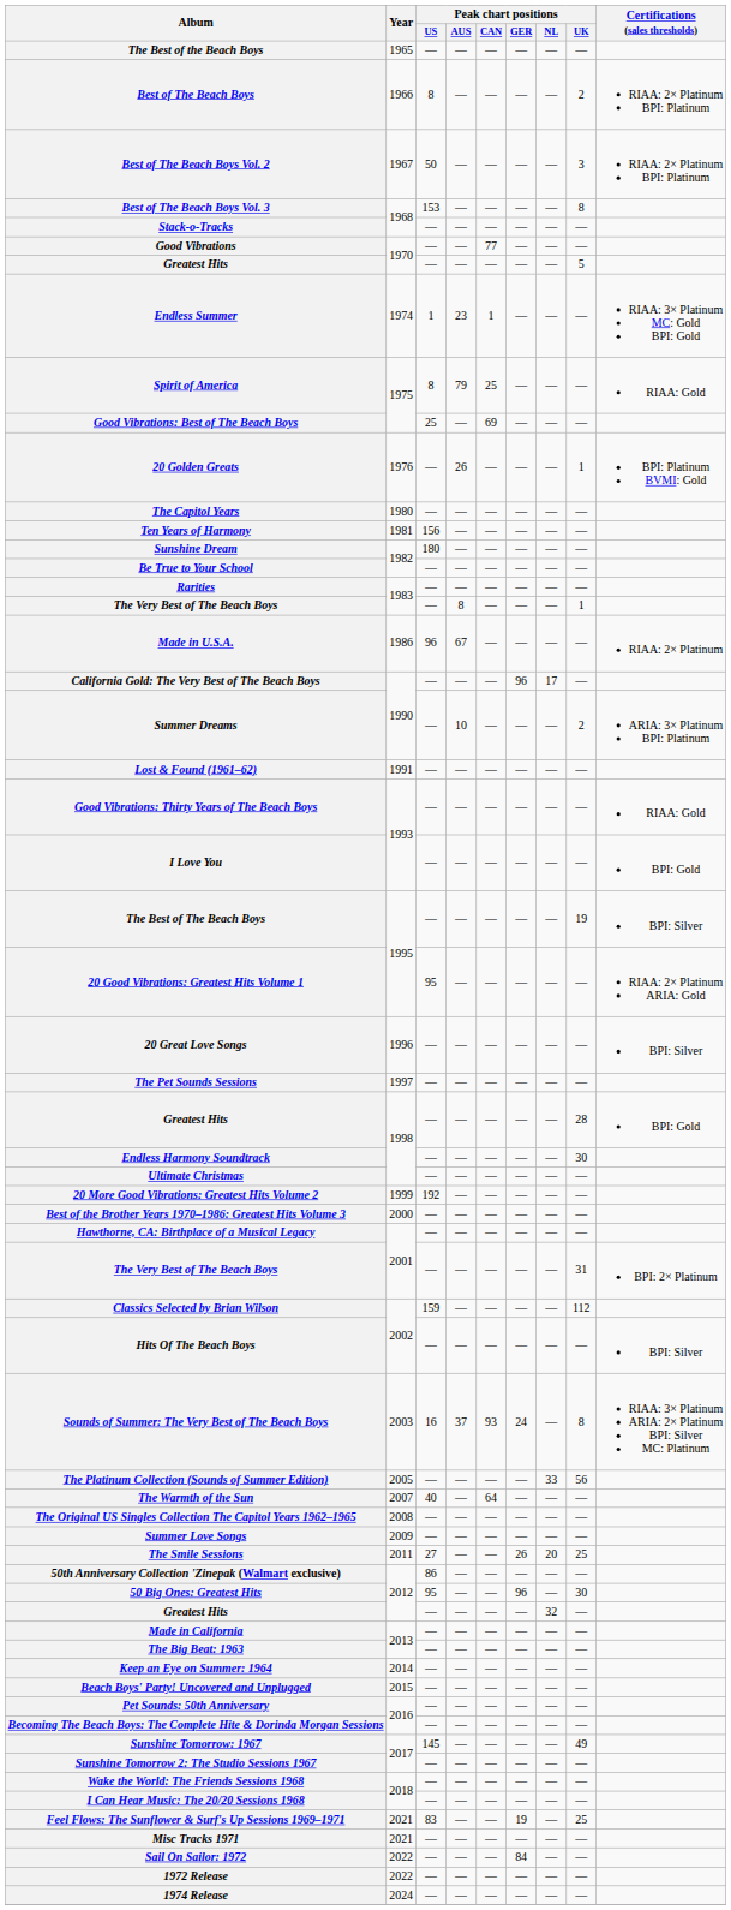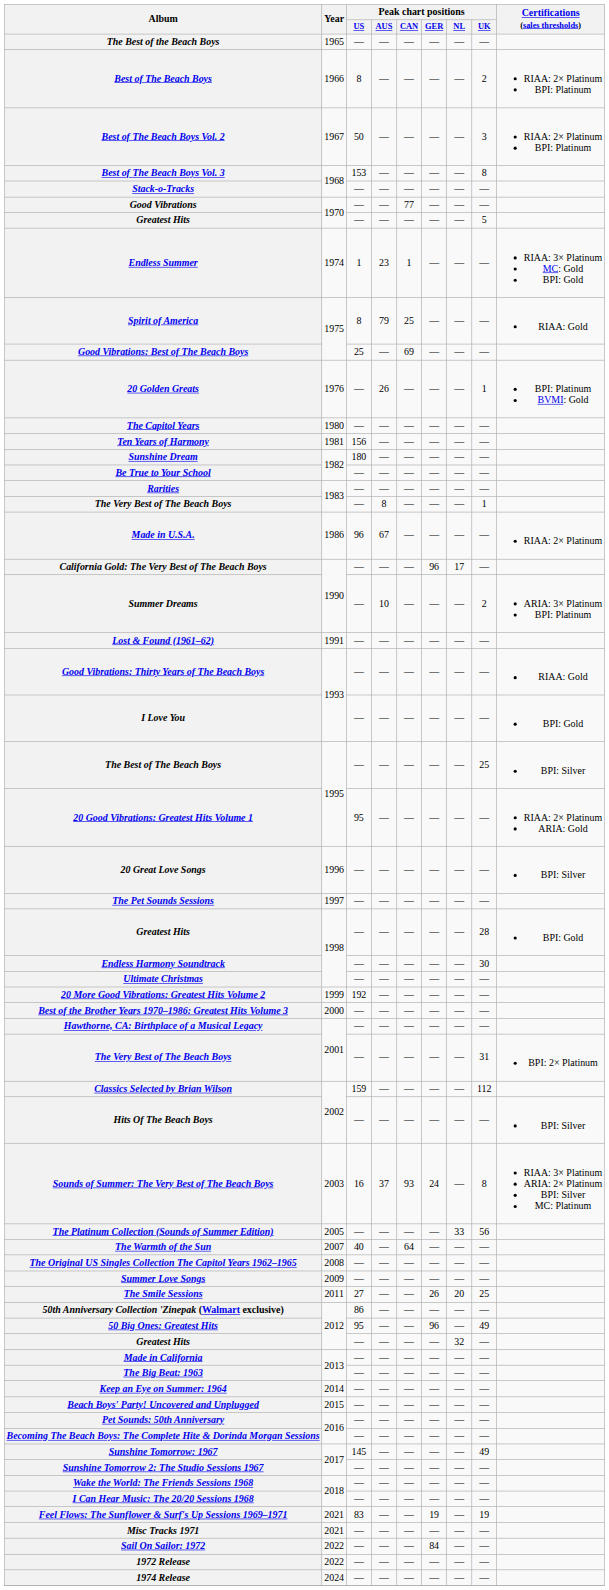The Best of The Beach Boys | Peak chart positions / UK: 19 -> 25
50 Big Ones: Greatest Hits | Peak chart positions / UK: 30 -> 49
Feel Flows: The Sunflower & Surf's Up Sessions 1969–1971 | Peak chart positions / UK: 25 -> 19
